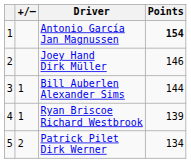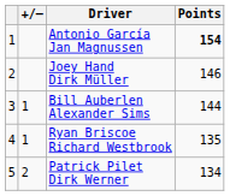Ryan Briscoe Richard Westbrook | Points: 139 -> 135
